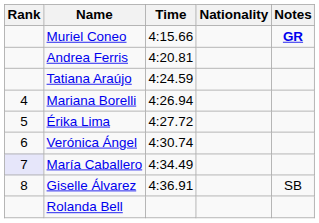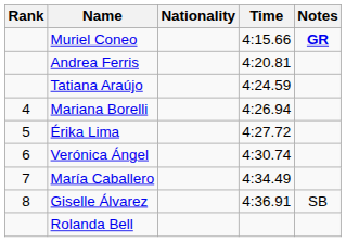columns swapped: Nationality <-> Time
María Caballero | Rank: lavender background -> no background
